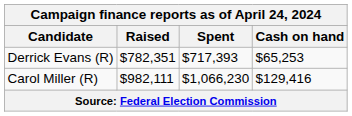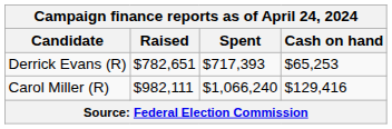Derrick Evans (R) | Raised: $782,351 -> $782,651
Carol Miller (R) | Spent: $1,066,230 -> $1,066,240
